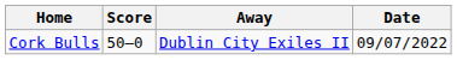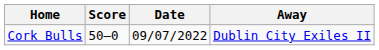columns swapped: Away <-> Date
